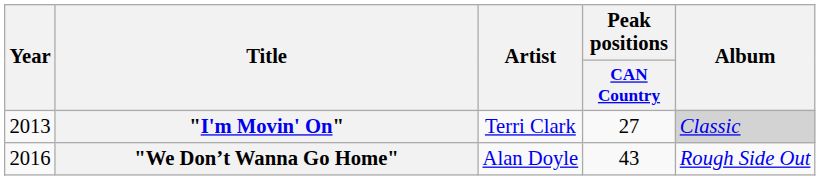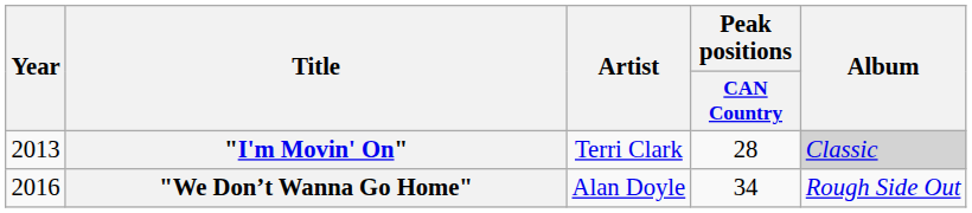"I'm Movin' On" | Peak positions / CAN Country: 27 -> 28
"We Don’t Wanna Go Home" | Peak positions / CAN Country: 43 -> 34
